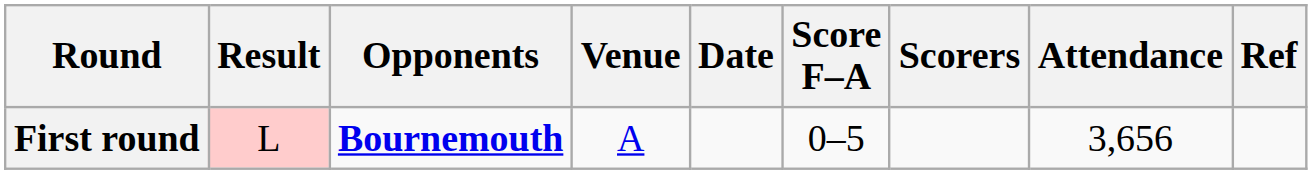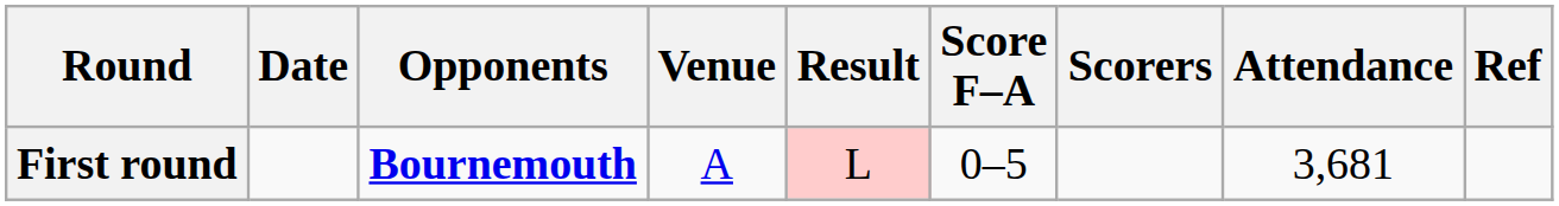columns swapped: Date <-> Result
First round | Attendance: 3,656 -> 3,681
